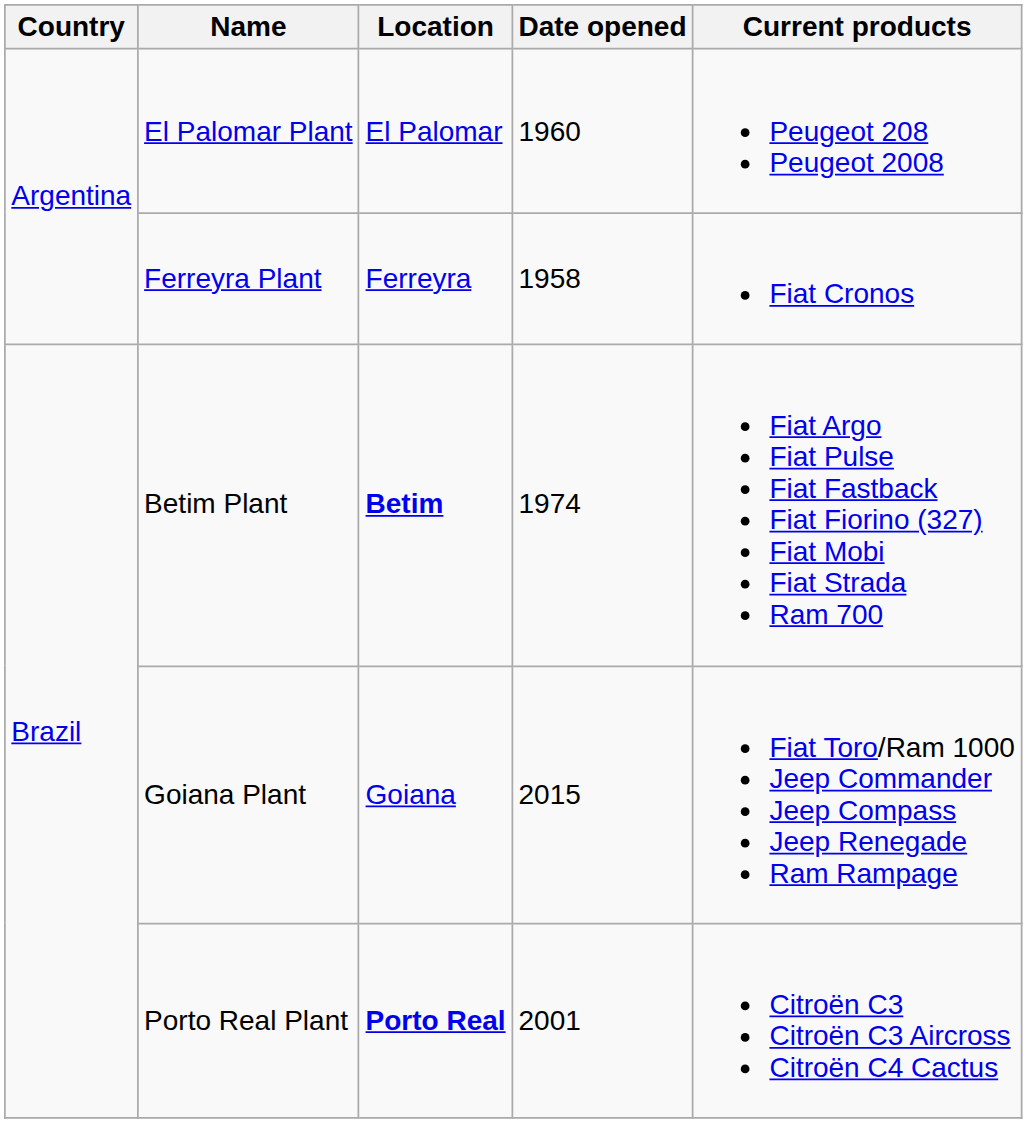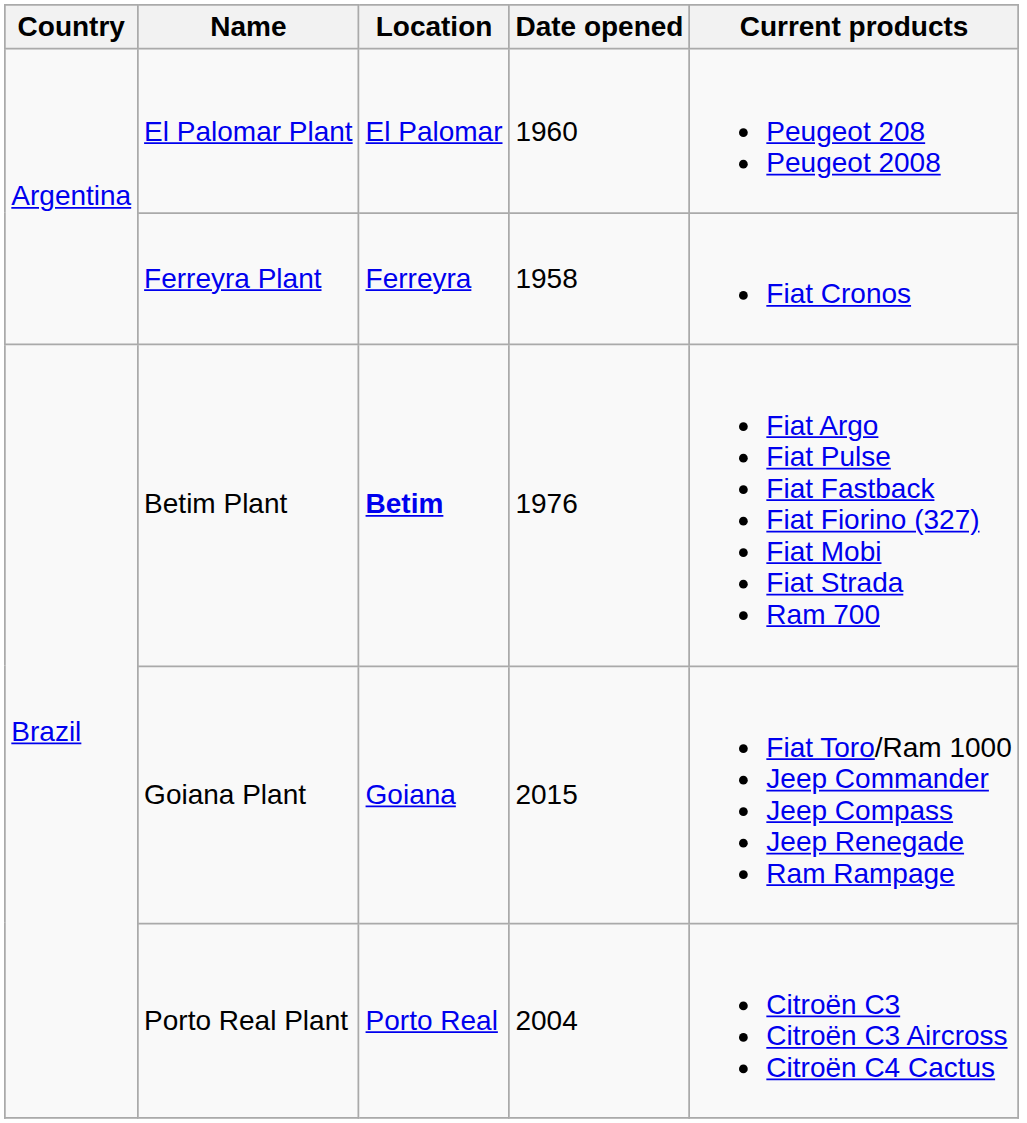Betim Plant | Date opened: 1974 -> 1976
Porto Real Plant | Location: bold -> normal
Porto Real Plant | Date opened: 2001 -> 2004
